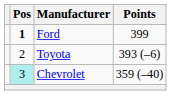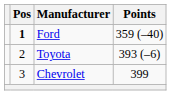Ford | Points: 399 -> 359 (–40)
Chevrolet | Pos: paleturquoise background -> no background
Chevrolet | Points: 359 (–40) -> 399
